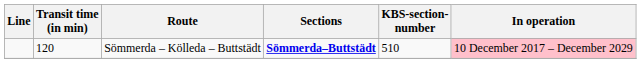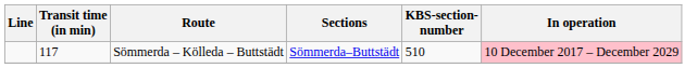Sömmerda – Kölleda – Buttstädt | Transit time (in min): 120 -> 117
Sömmerda – Kölleda – Buttstädt | Sections: bold -> normal
